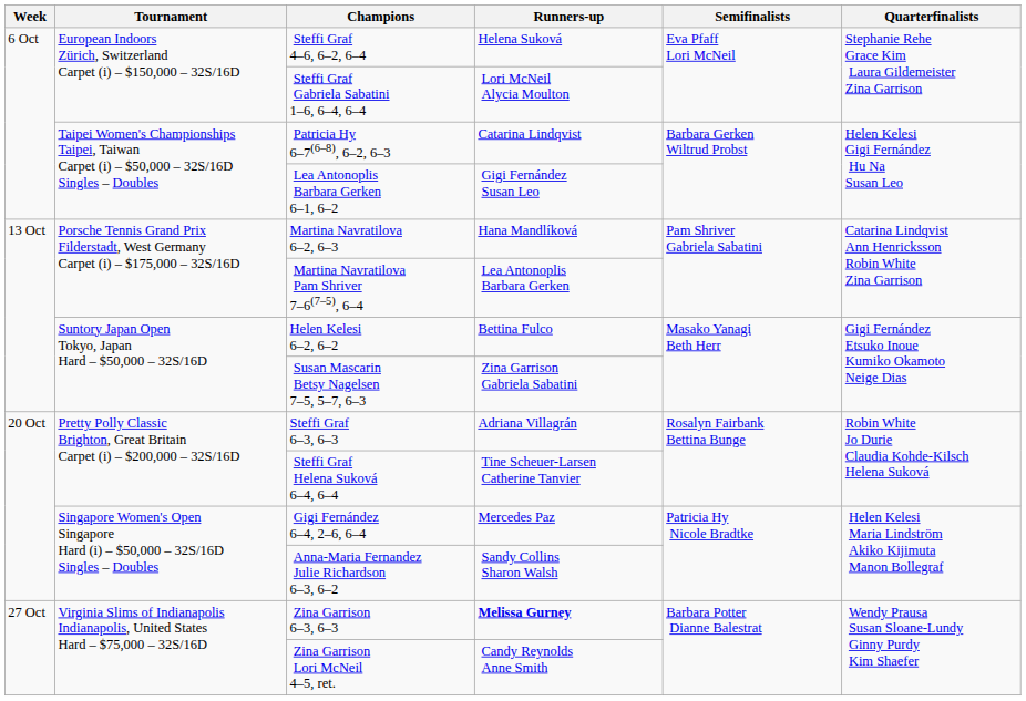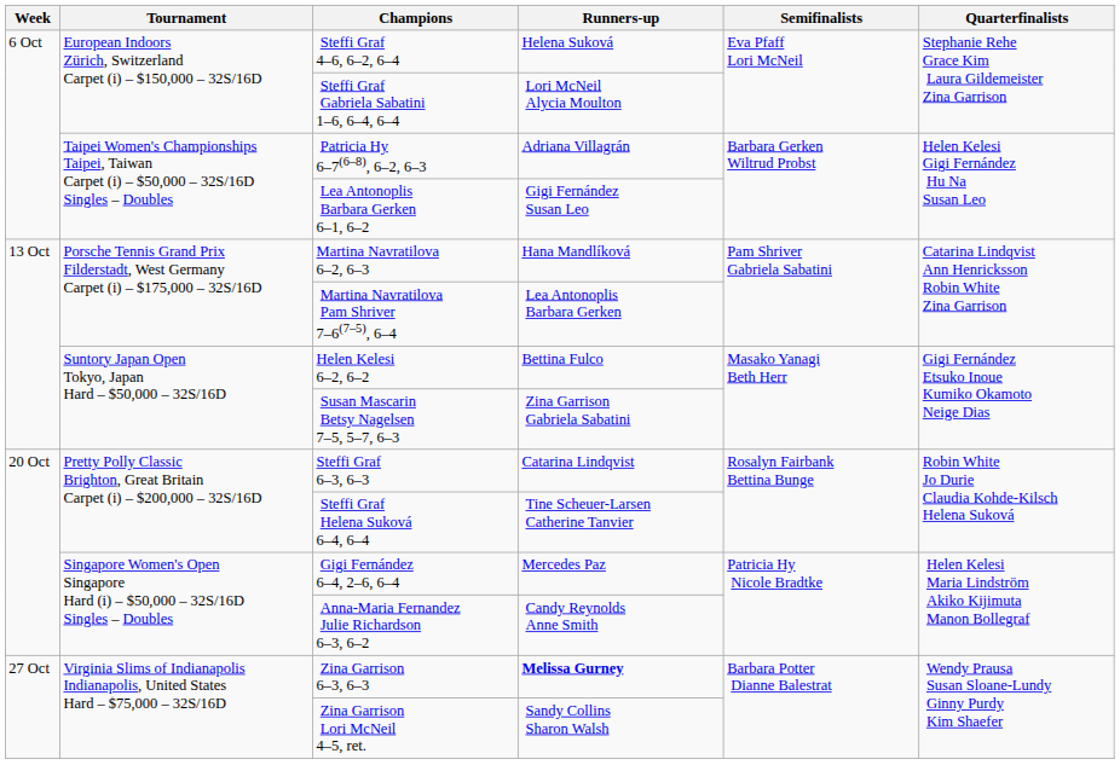Patricia Hy 6–7(6–8), 6–2, 6–3 | Runners-up: Catarina Lindqvist -> Adriana Villagrán
Steffi Graf 6–3, 6–3 | Runners-up: Adriana Villagrán -> Catarina Lindqvist
Anna-Maria Fernandez Julie Richardson 6–3, 6–2 | Runners-up: Sandy Collins Sharon Walsh -> Candy Reynolds Anne Smith
Zina Garrison Lori McNeil 4–5, ret. | Runners-up: Candy Reynolds Anne Smith -> Sandy Collins Sharon Walsh
